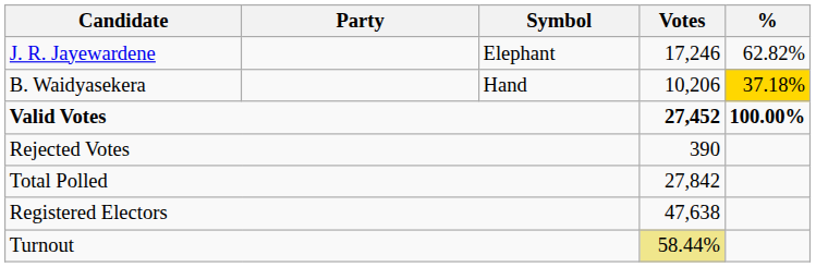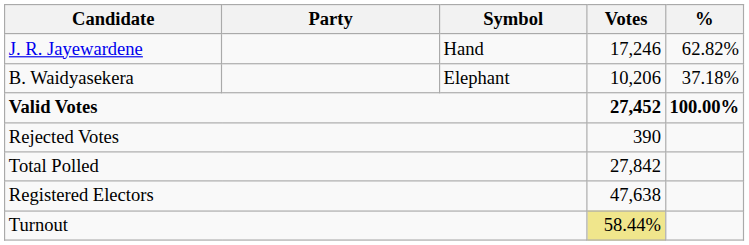J. R. Jayewardene | Symbol: Elephant -> Hand
B. Waidyasekera | Symbol: Hand -> Elephant
B. Waidyasekera | %: gold background -> no background
